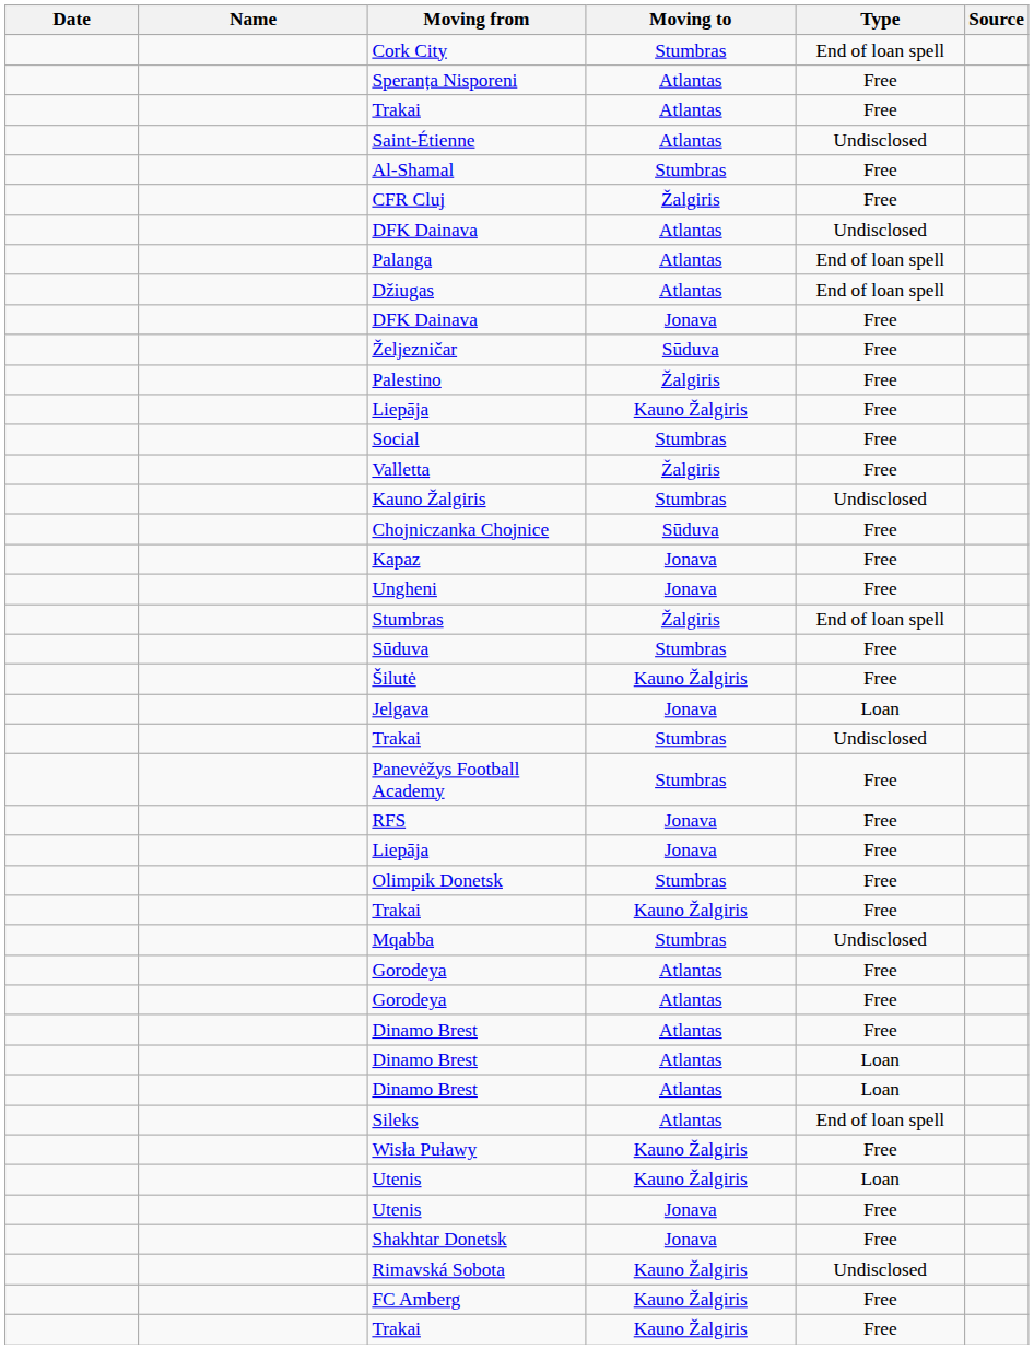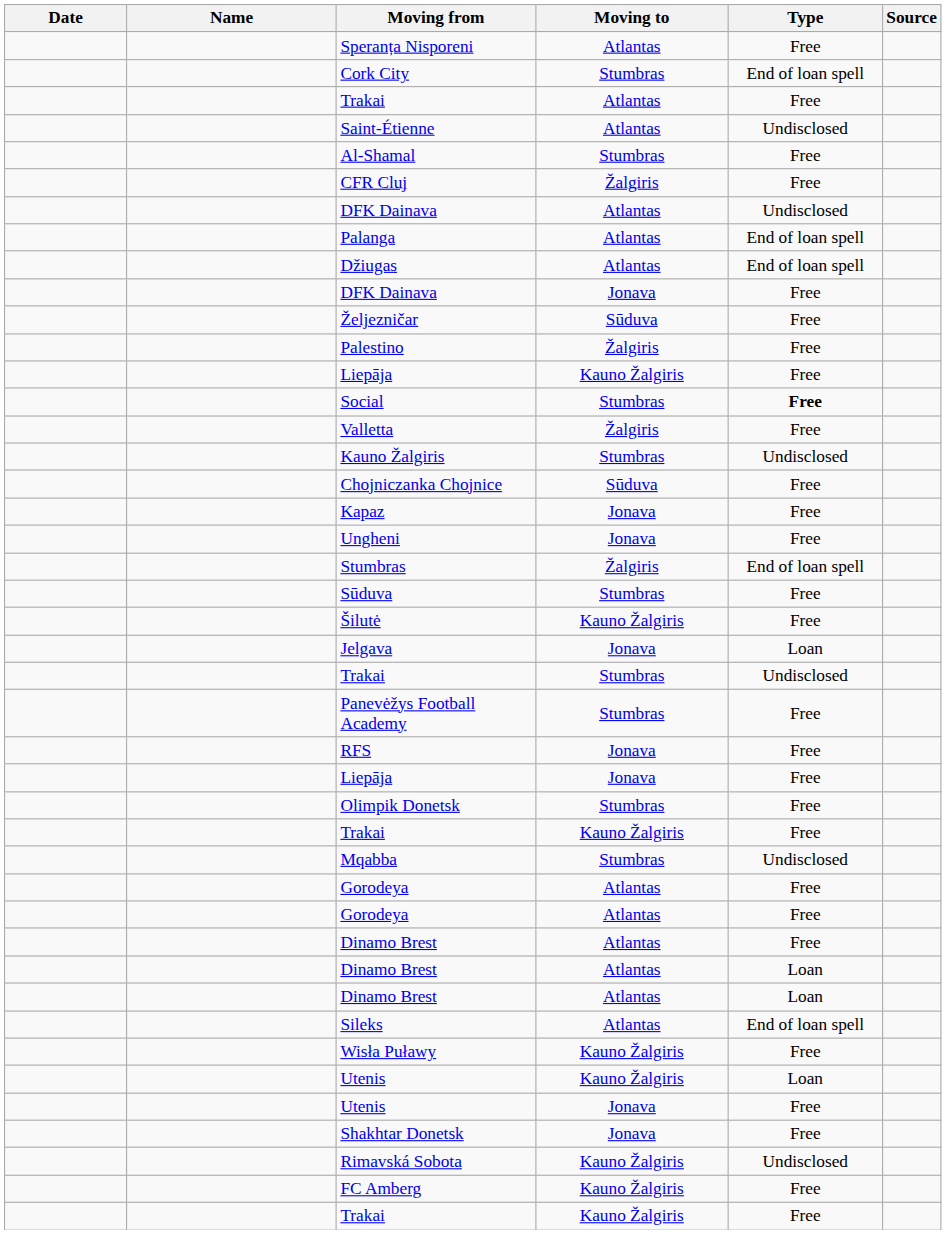rows swapped: Cork City <-> Speranța Nisporeni
Social | Type: normal -> bold
